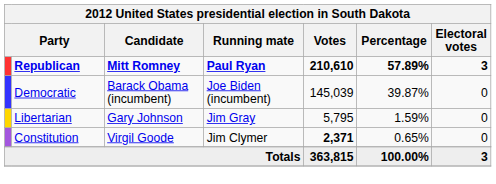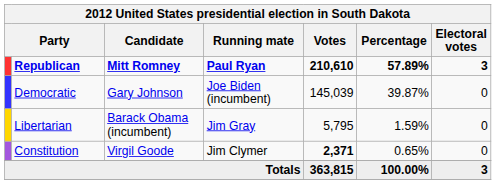Democratic | Candidate: Barack Obama (incumbent) -> Gary Johnson
Libertarian | Candidate: Gary Johnson -> Barack Obama (incumbent)
